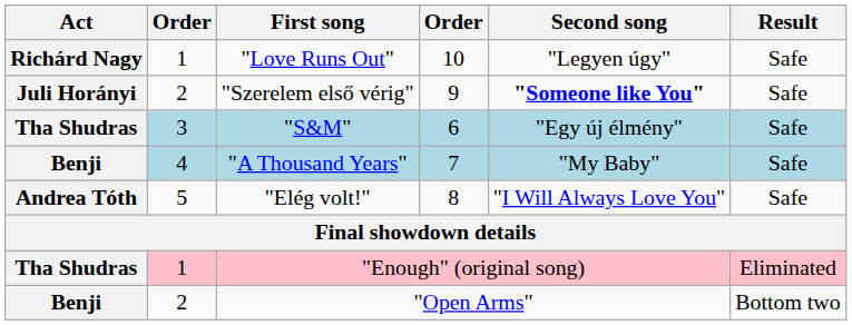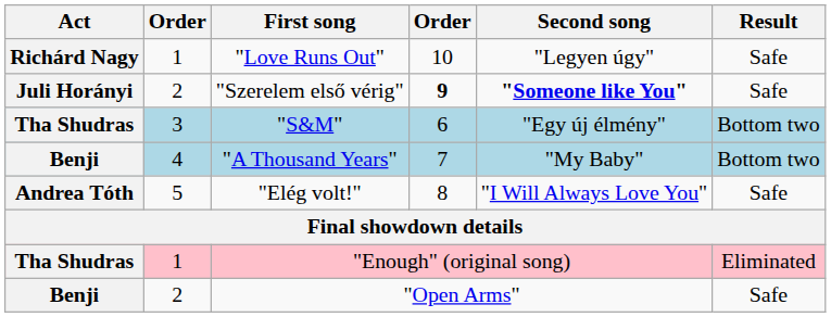"Szerelem első vérig" | column 4: normal -> bold
"S&M" | Result: Safe -> Bottom two
"A Thousand Years" | Result: Safe -> Bottom two
"Open Arms" | Result: Bottom two -> Safe
